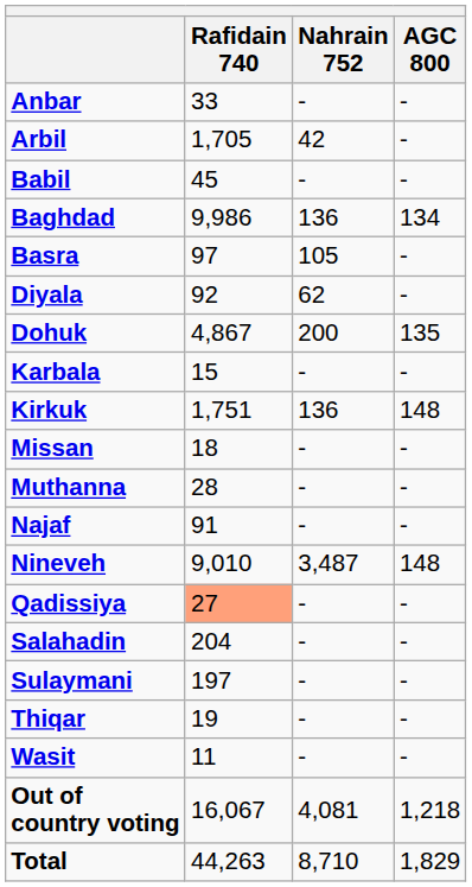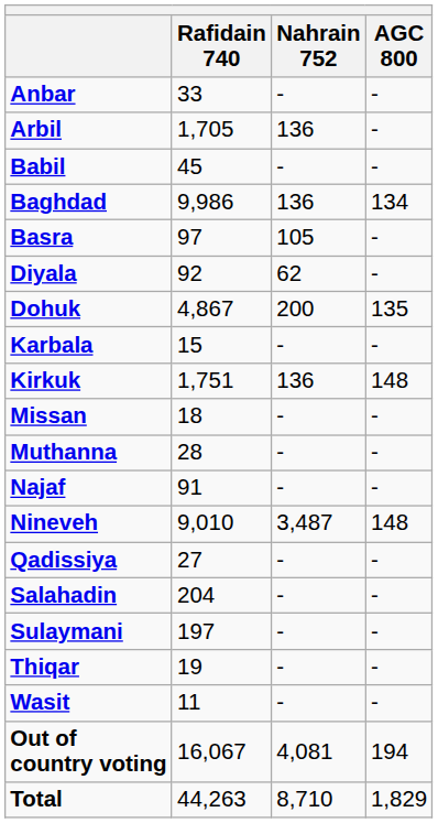Arbil | Nahrain 752: 42 -> 136
Qadissiya | Rafidain 740: lightsalmon background -> no background
Out of country voting | AGC 800: 1,218 -> 194
